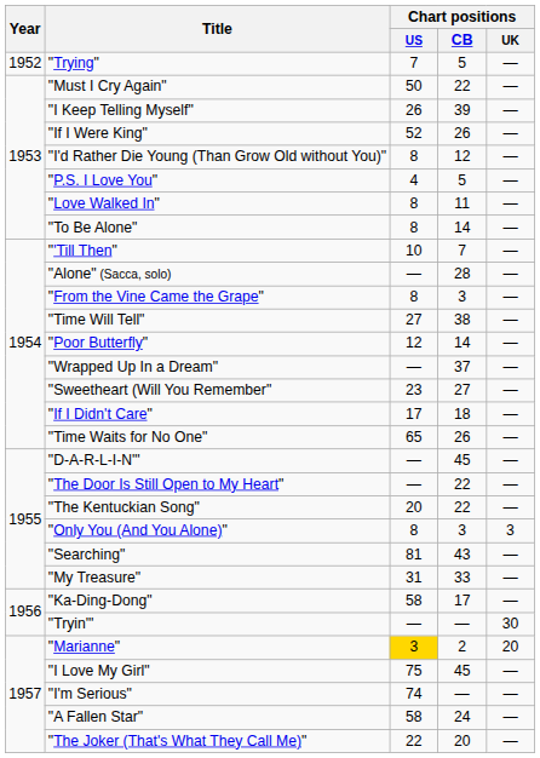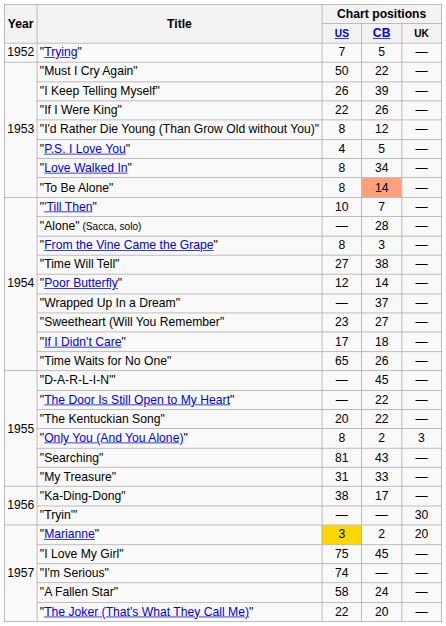"If I Were King" | Chart positions / US: 52 -> 22
"Love Walked In" | Chart positions / CB: 11 -> 34
"To Be Alone" | Chart positions / CB: no background -> lightsalmon background
"Only You (And You Alone)" | Chart positions / CB: 3 -> 2
"Ka-Ding-Dong" | Chart positions / US: 58 -> 38
